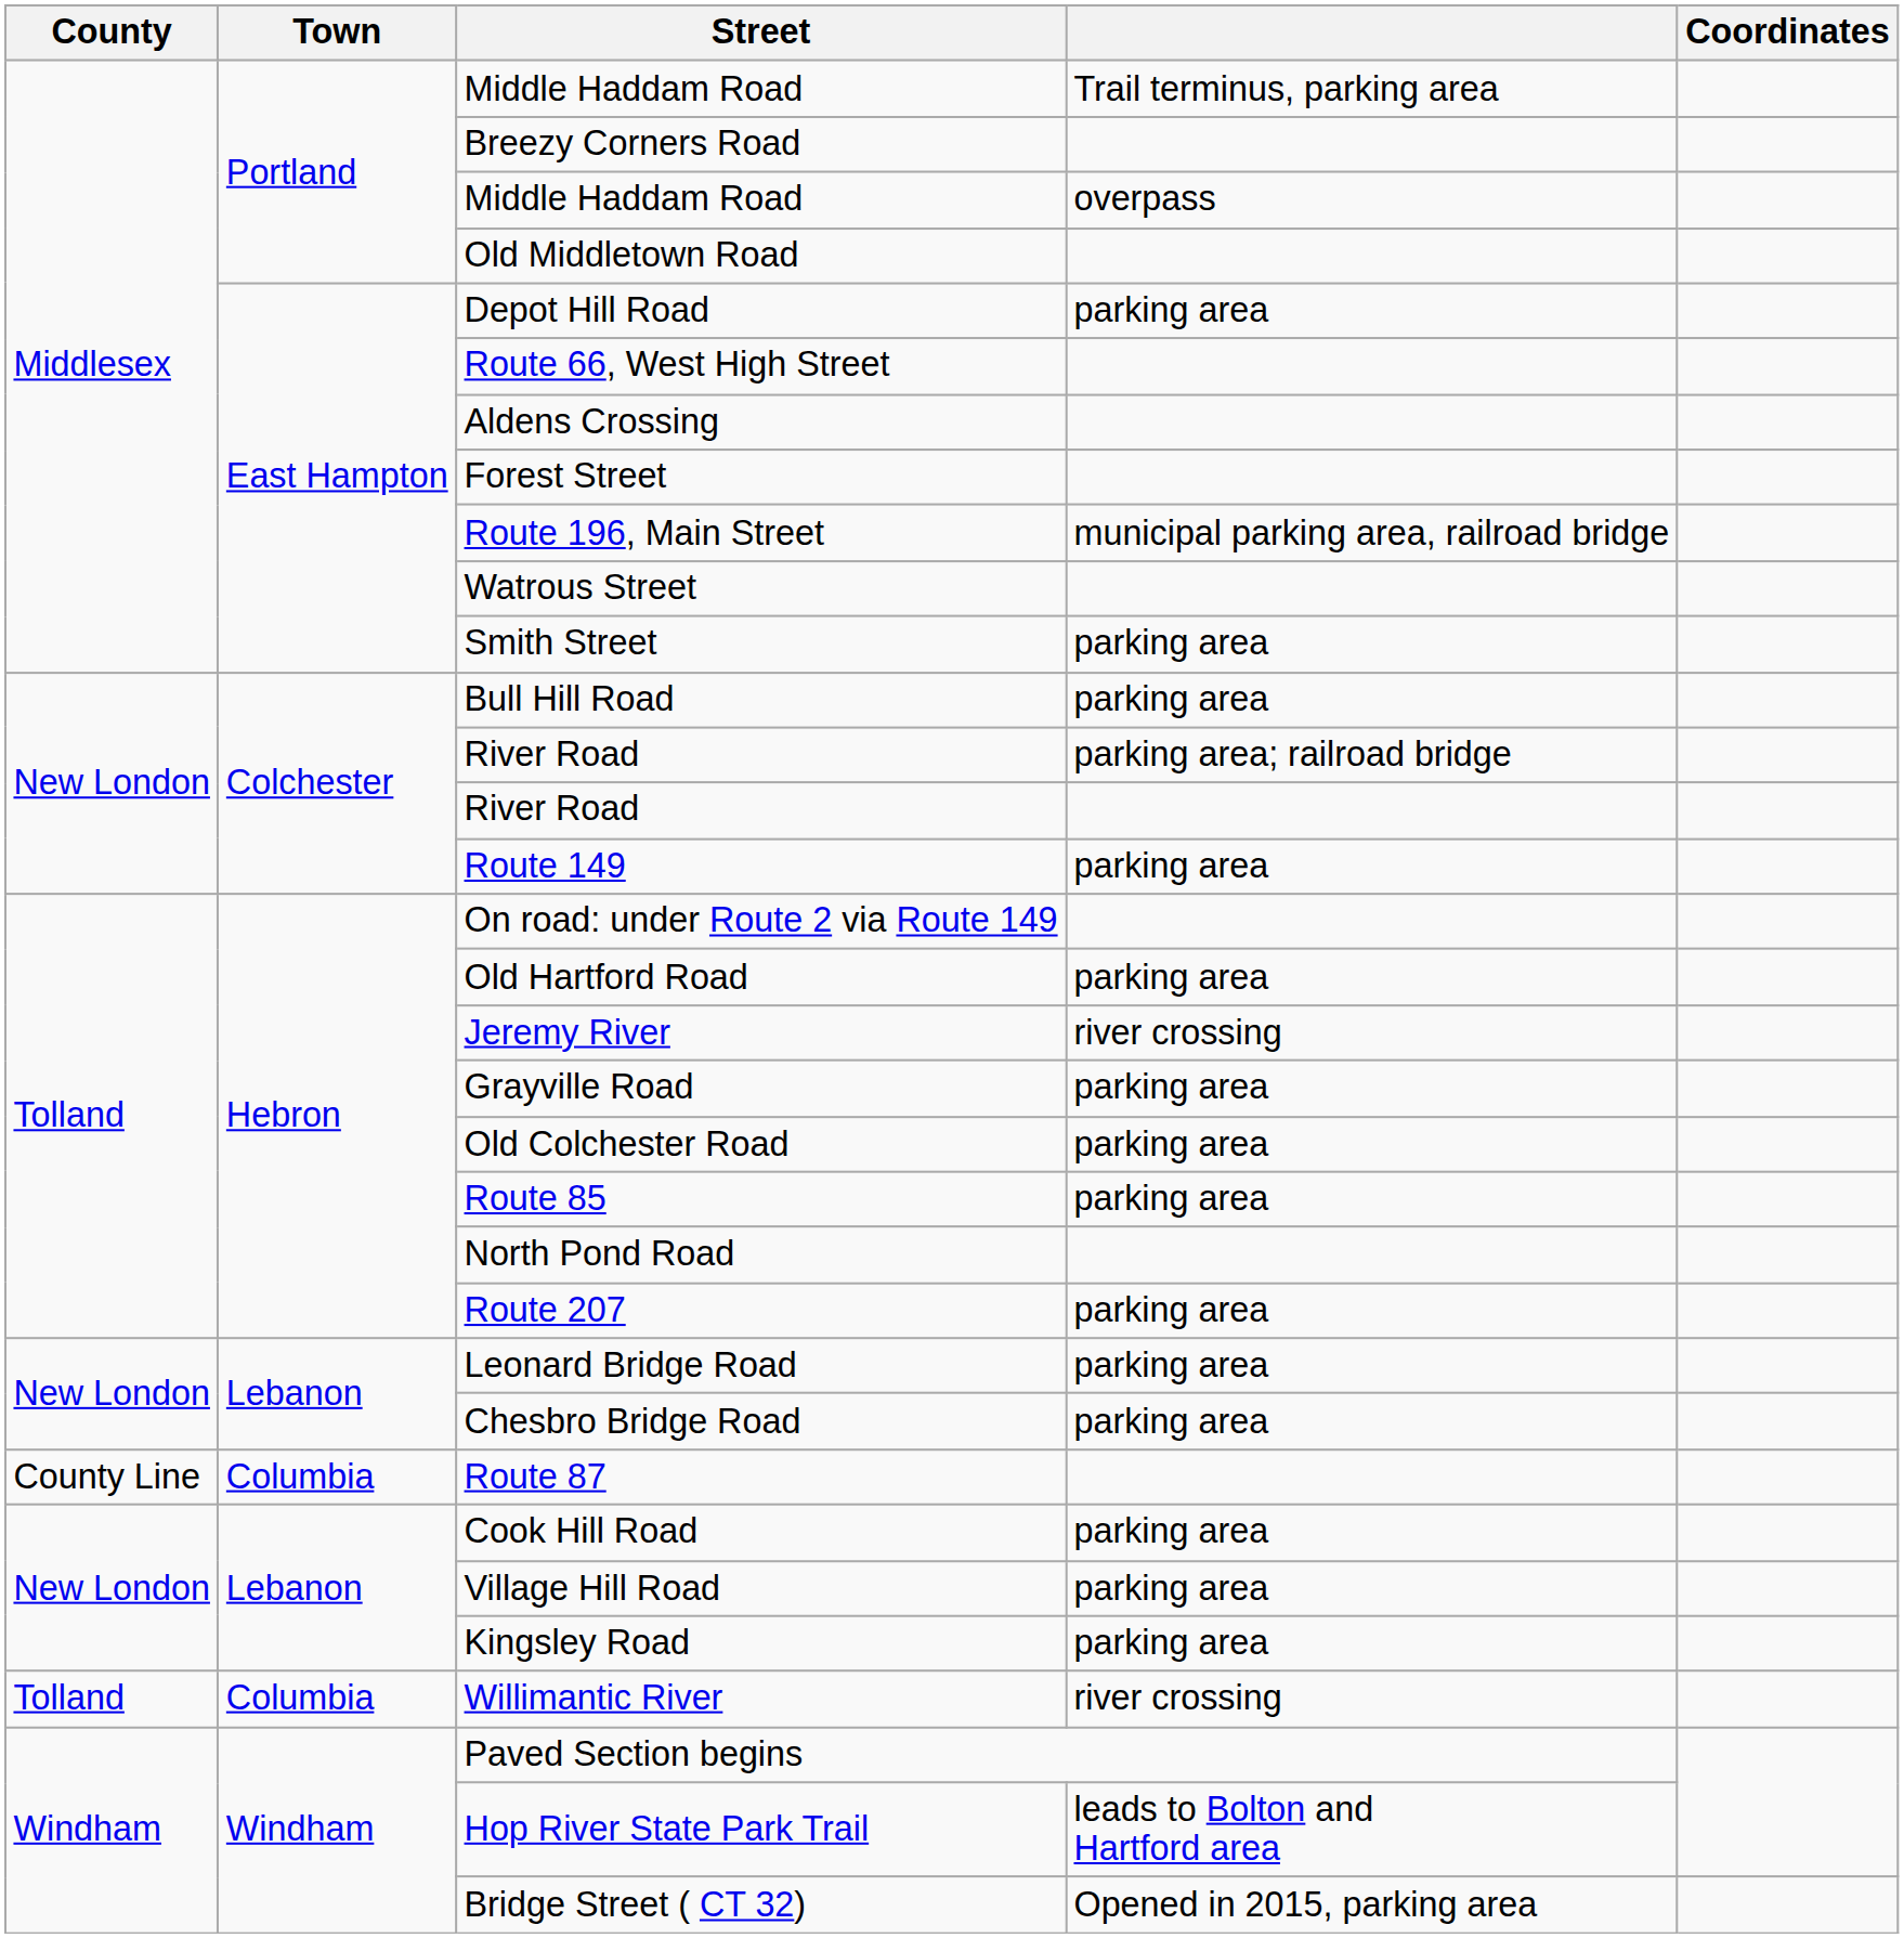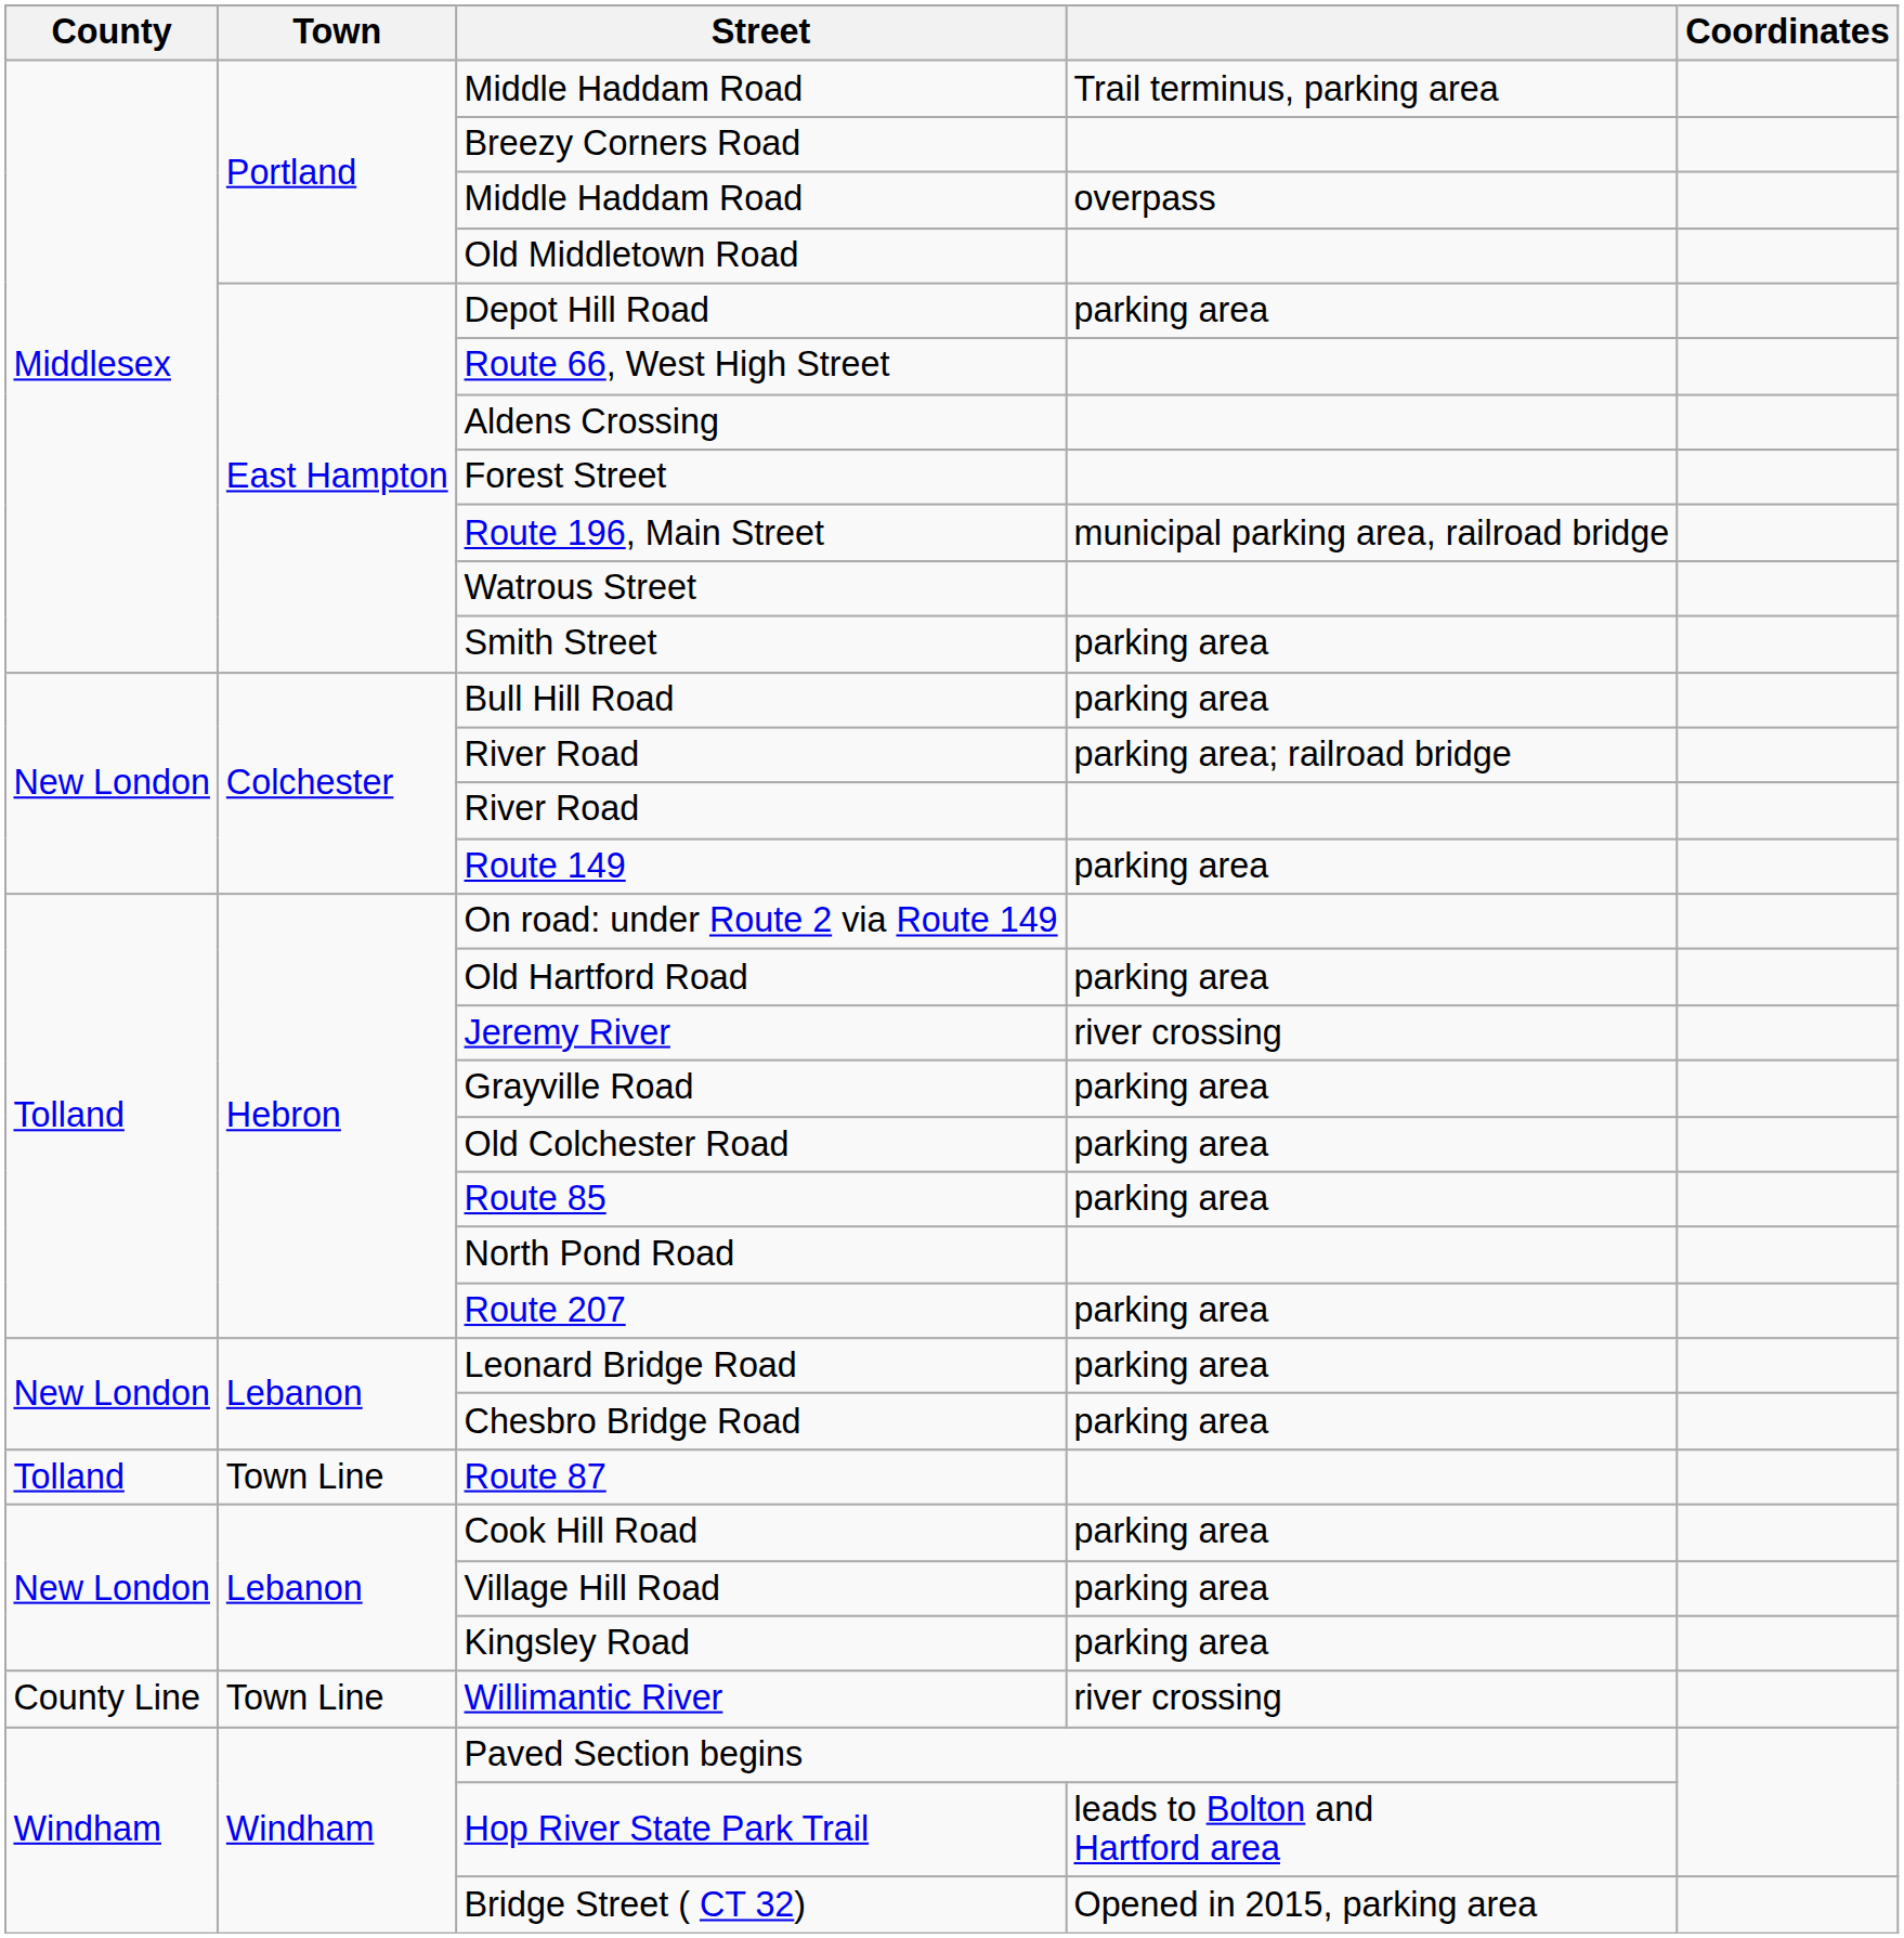Route 87 | County: County Line -> Tolland
Route 87 | Town: Columbia -> Town Line
Willimantic River | County: Tolland -> County Line
Willimantic River | Town: Columbia -> Town Line
